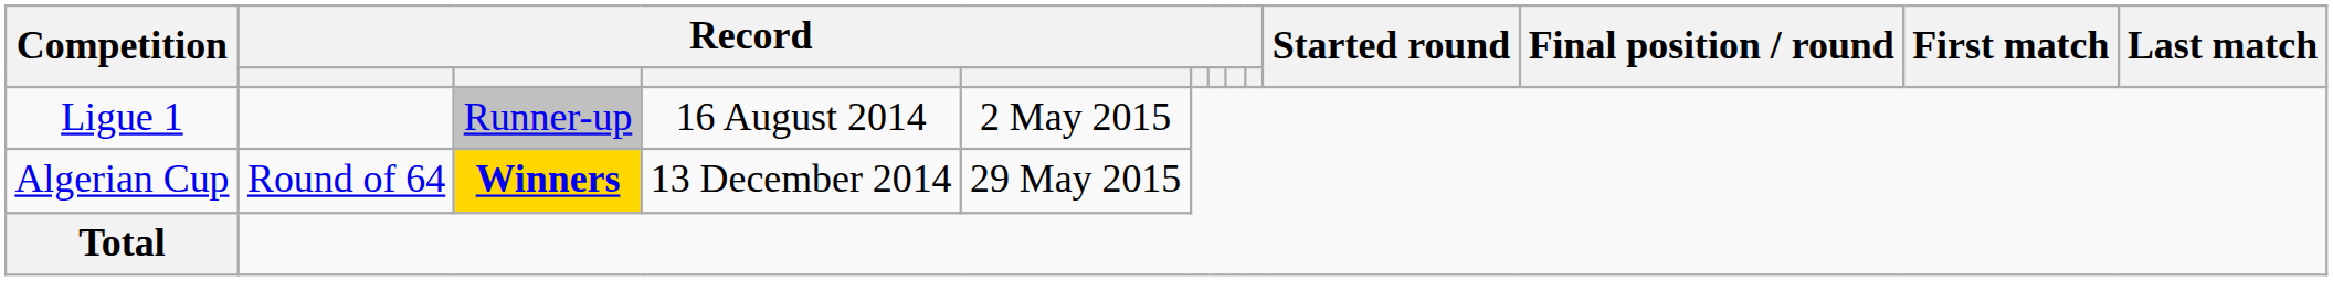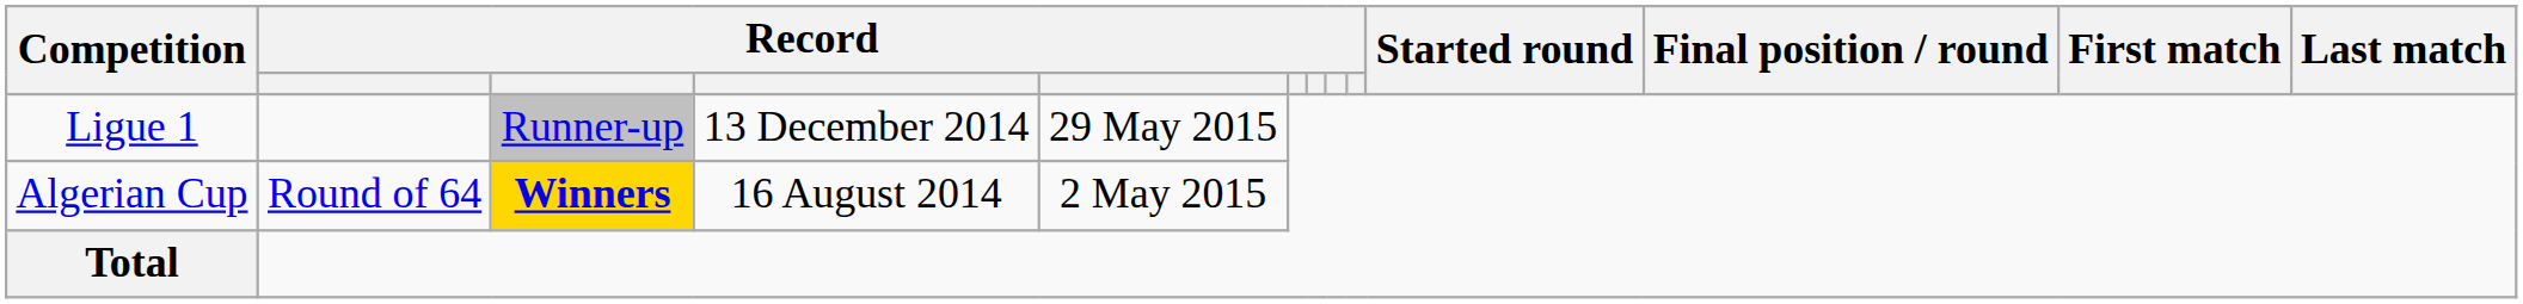Ligue 1 | column 4: 16 August 2014 -> 13 December 2014
Ligue 1 | column 5: 2 May 2015 -> 29 May 2015
Algerian Cup | column 4: 13 December 2014 -> 16 August 2014
Algerian Cup | column 5: 29 May 2015 -> 2 May 2015
